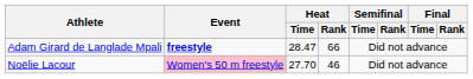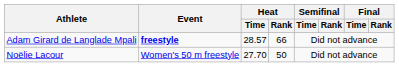Adam Girard de Langlade Mpali | Heat / Time: 28.47 -> 28.57
Noëlie Lacour | Event: pink background -> no background
Noëlie Lacour | Heat / Rank: 46 -> 50
